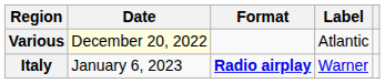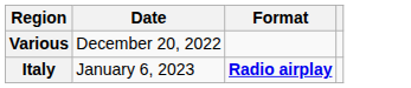- column: Label | Atlantic | Warner
Various | Date: lightyellow background -> no background
